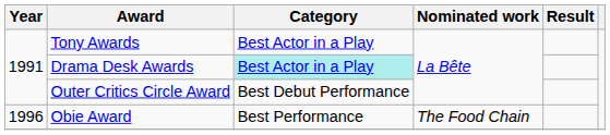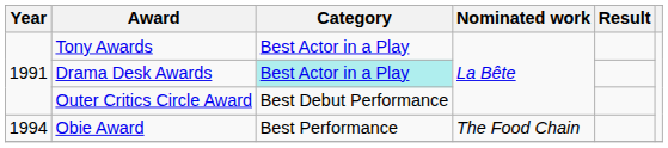Obie Award | Year: 1996 -> 1994
